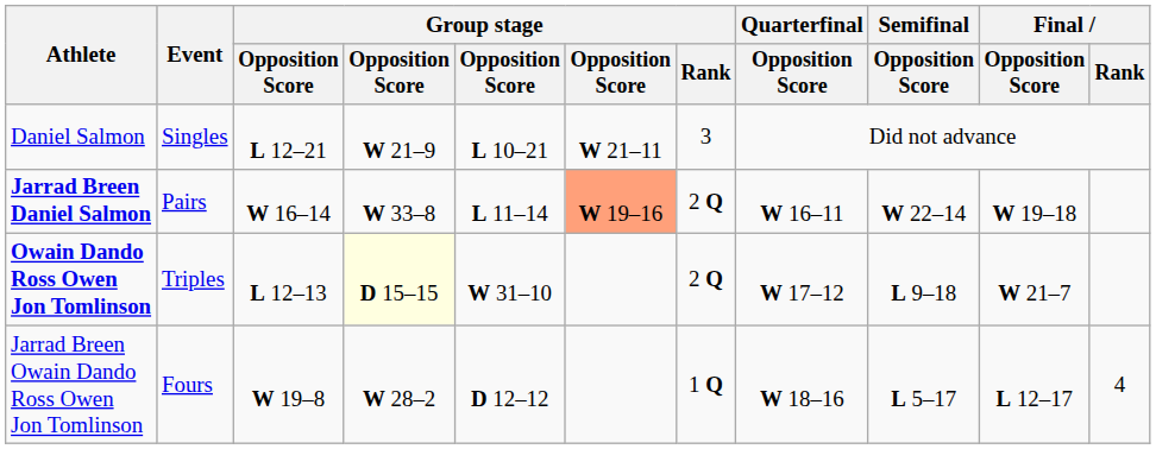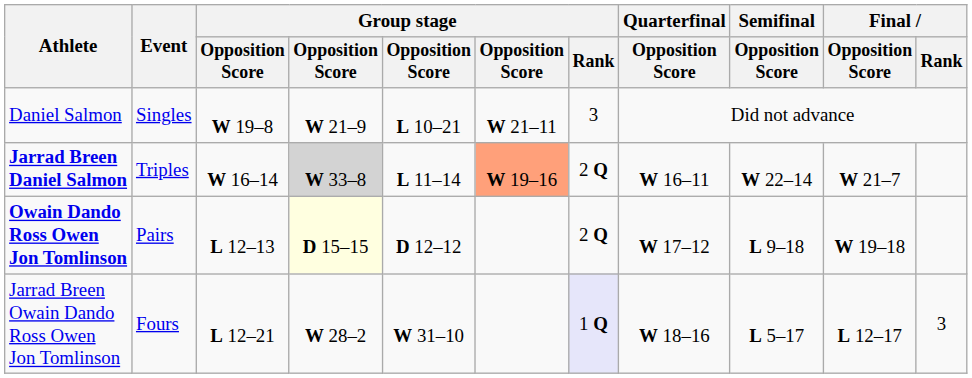Daniel Salmon | column 3: L 12–21 -> W 19–8
Jarrad Breen Daniel Salmon | Event: Pairs -> Triples
Jarrad Breen Daniel Salmon | column 4: no background -> lightgrey background
Jarrad Breen Daniel Salmon | Final / Opposition Score: W 19–18 -> W 21–7
Owain Dando Ross Owen Jon Tomlinson | Event: Triples -> Pairs
Owain Dando Ross Owen Jon Tomlinson | column 5: W 31–10 -> D 12–12
Owain Dando Ross Owen Jon Tomlinson | Final / Opposition Score: W 21–7 -> W 19–18
Jarrad Breen Owain Dando Ross Owen Jon Tomlinson | column 3: W 19–8 -> L 12–21
Jarrad Breen Owain Dando Ross Owen Jon Tomlinson | column 5: D 12–12 -> W 31–10
Jarrad Breen Owain Dando Ross Owen Jon Tomlinson | Group stage / Rank: no background -> lavender background
Jarrad Breen Owain Dando Ross Owen Jon Tomlinson | Final / Rank: 4 -> 3
